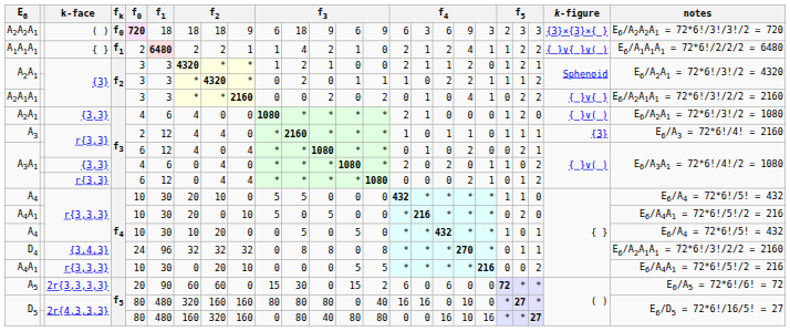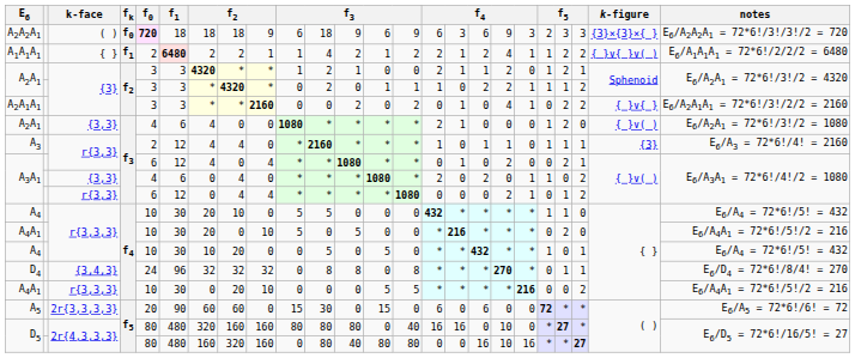A1A1A1 | column 14: 0 -> 2
D4 | notes: E6/A2A1A1 = 72*6!/3!/2/2 = 2160 -> E6/D4 = 72*6!/8/4! = 270
A5 | column 14: 2 -> 0
